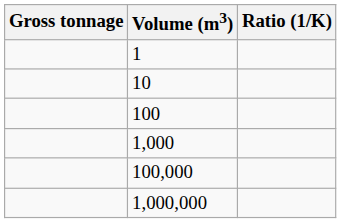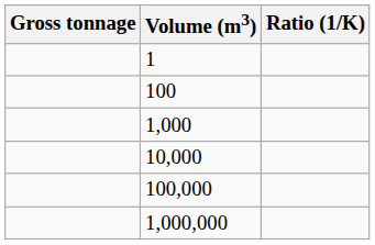- row: 10
+ row: 10,000
